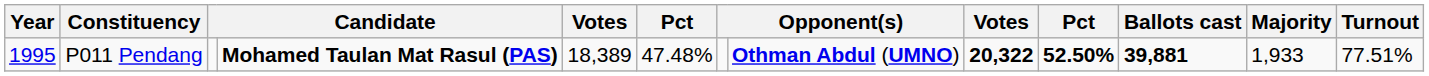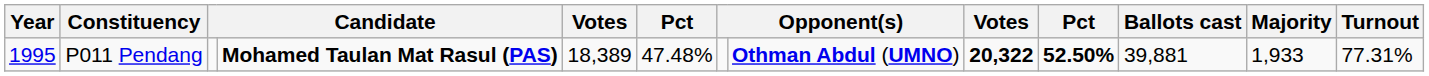P011 Pendang | Ballots cast: bold -> normal
P011 Pendang | Turnout: 77.51% -> 77.31%
